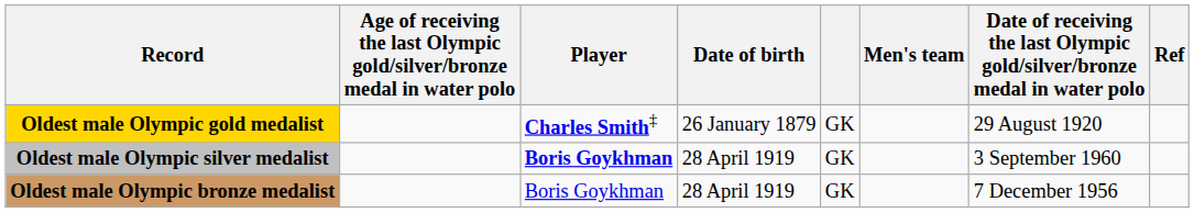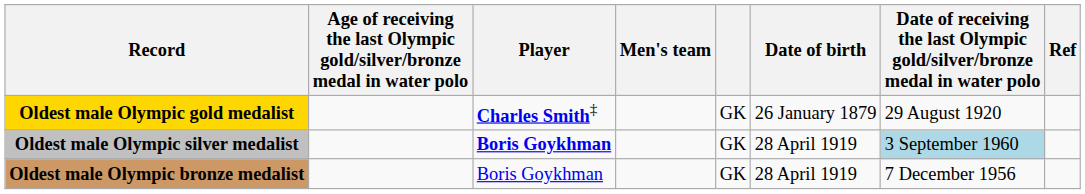columns swapped: Men's team <-> Date of birth
Oldest male Olympic silver medalist | column 7: no background -> lightblue background
